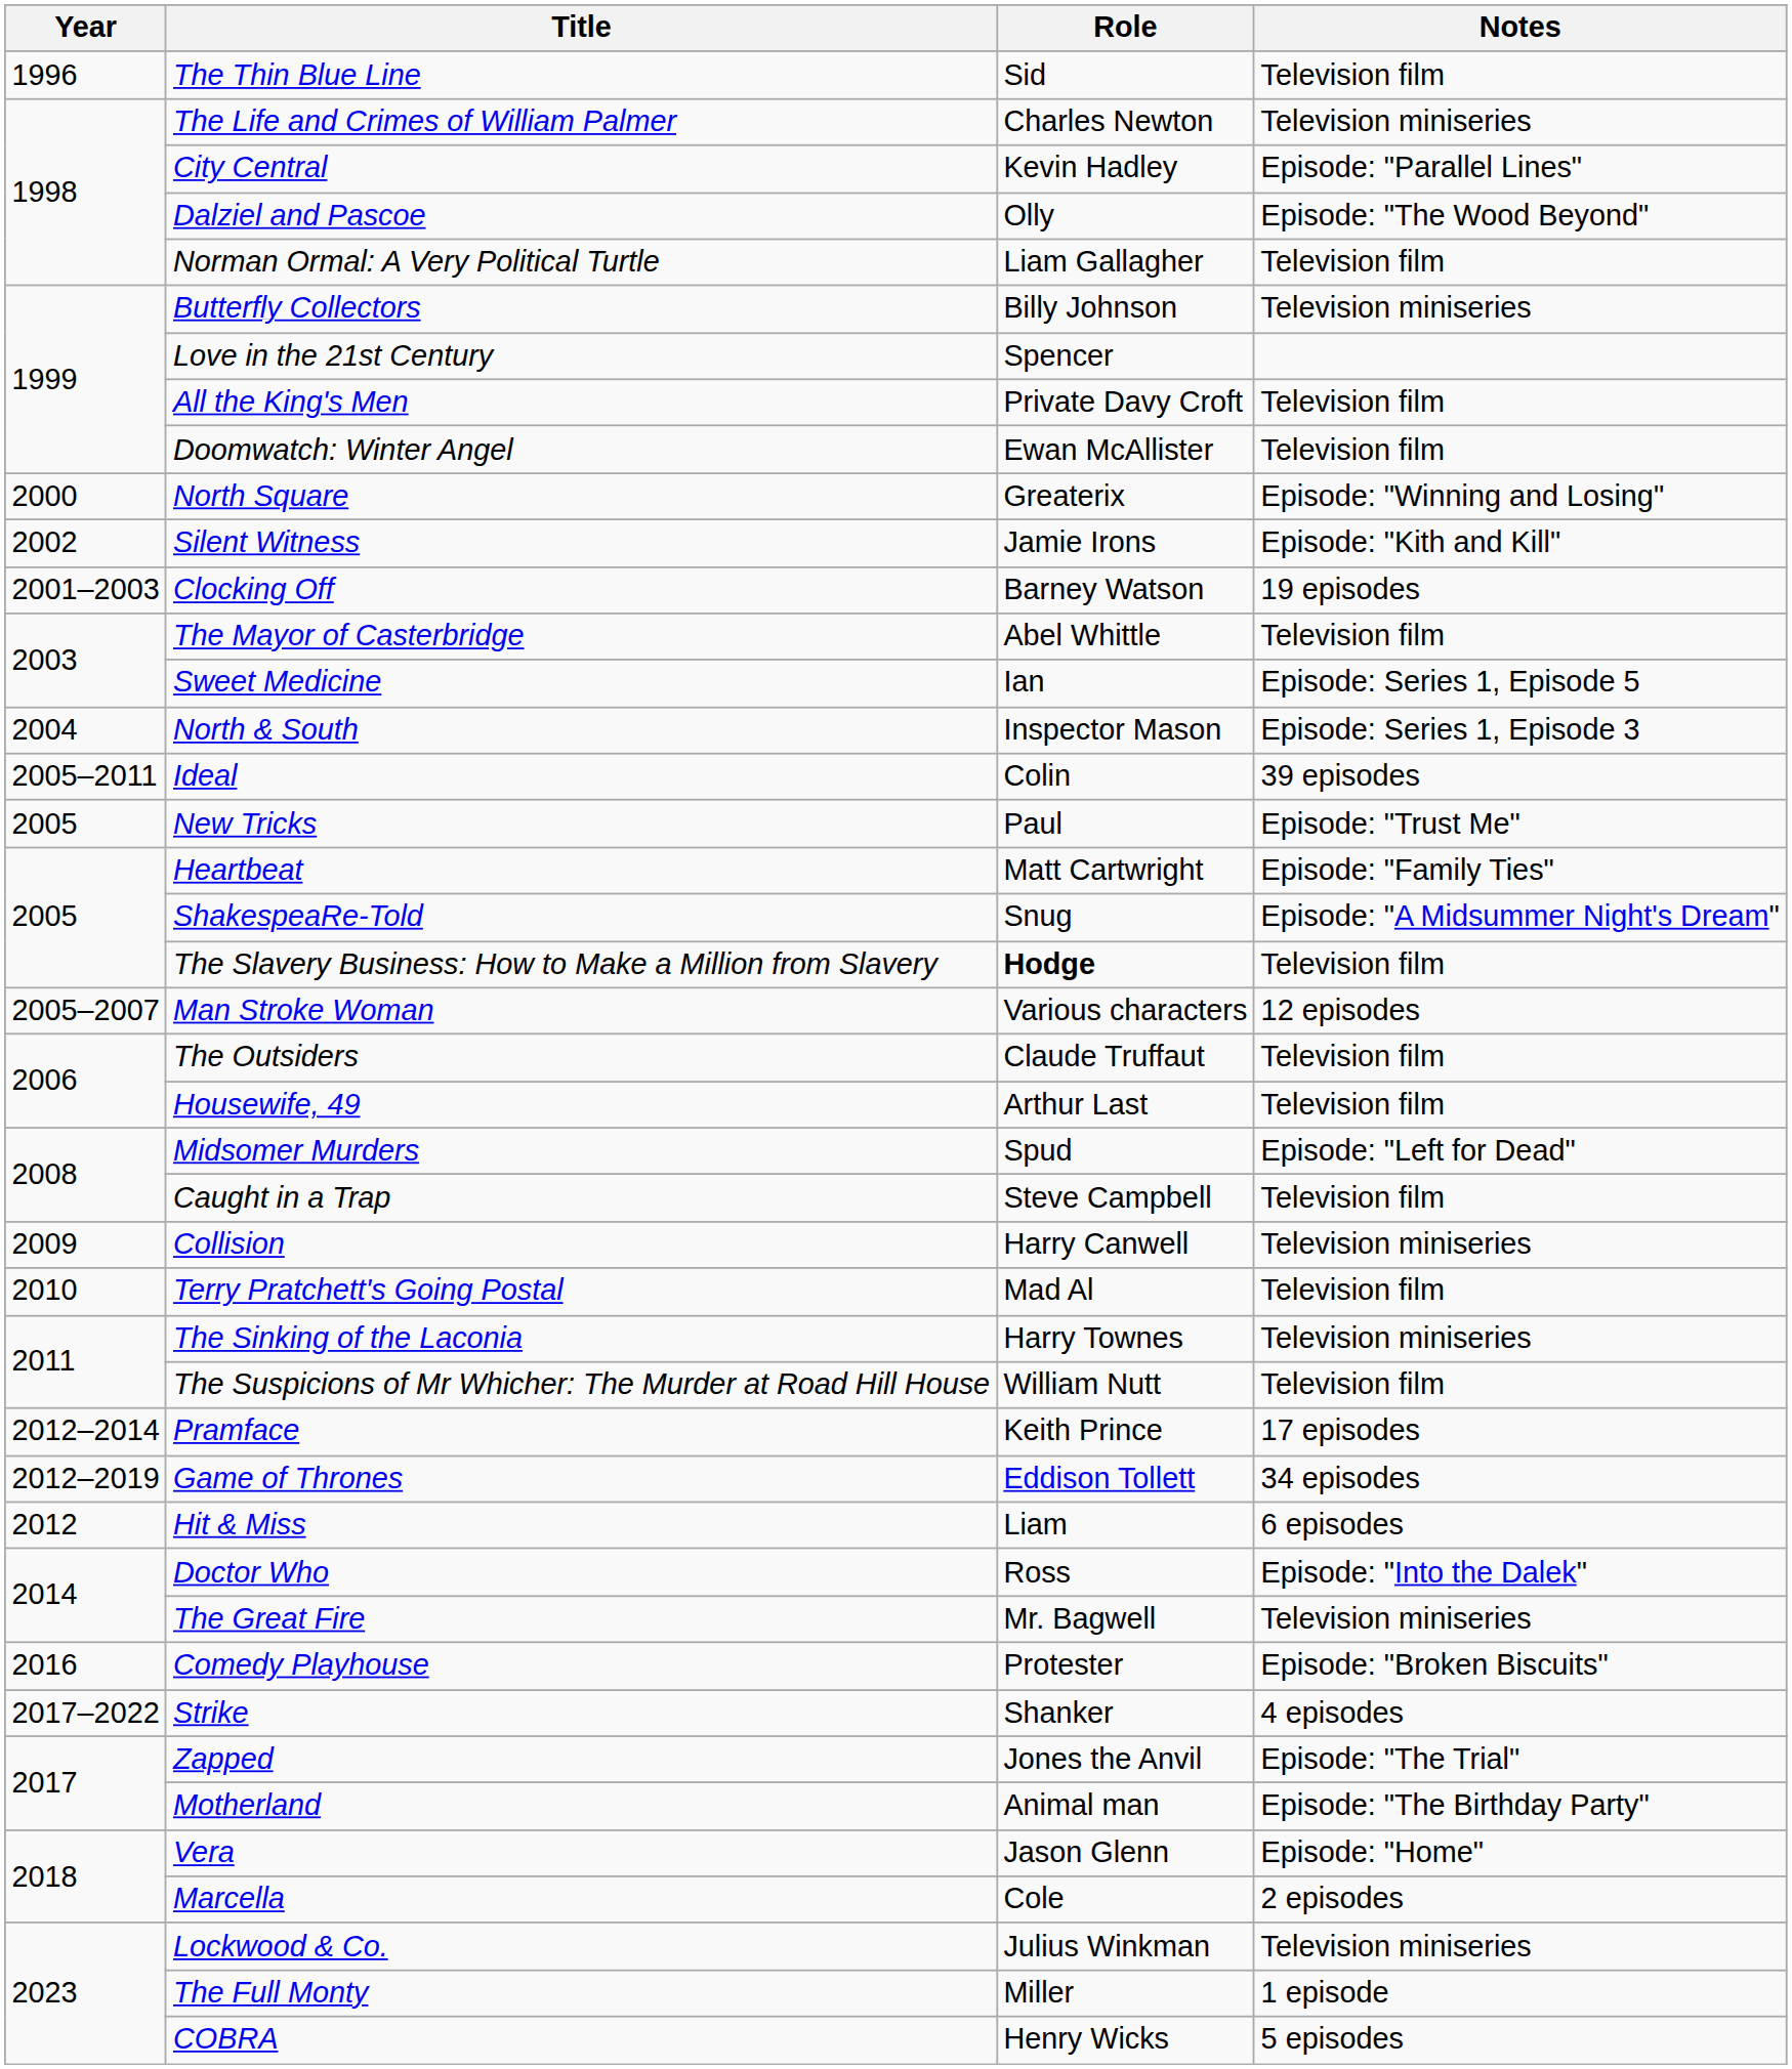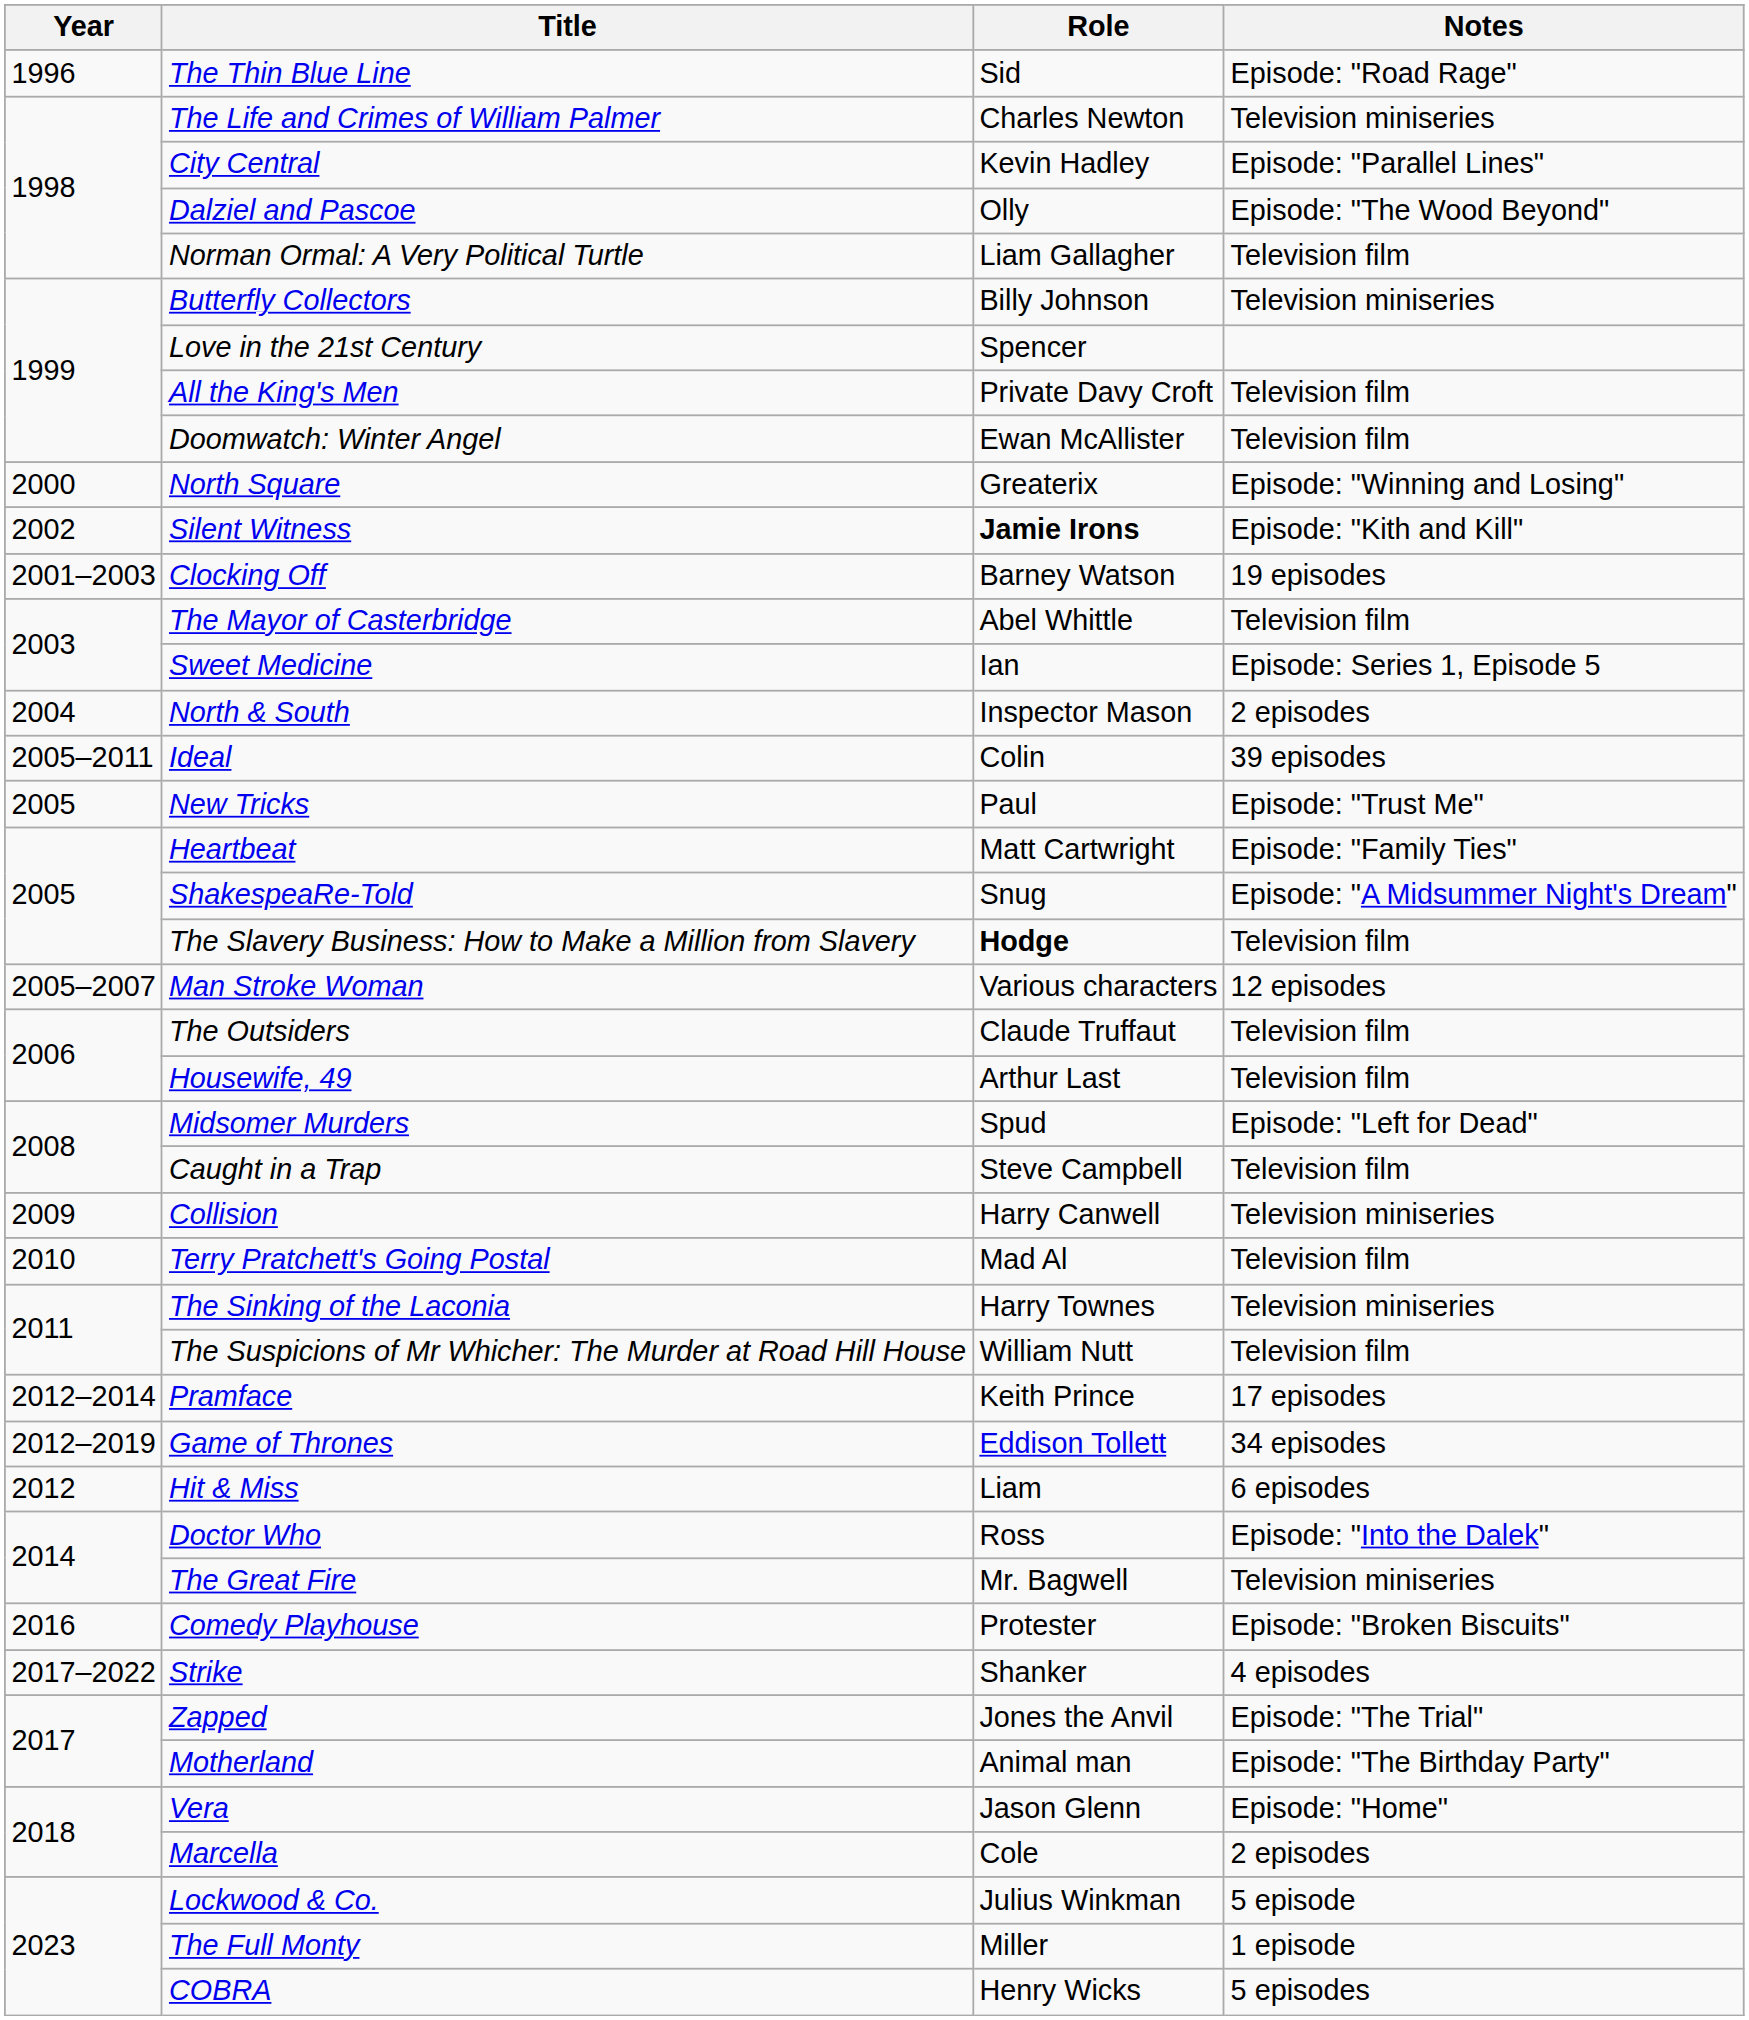The Thin Blue Line | Notes: Television film -> Episode: "Road Rage"
Silent Witness | Role: normal -> bold
North & South | Notes: Episode: Series 1, Episode 3 -> 2 episodes
Lockwood & Co. | Notes: Television miniseries -> 5 episode
